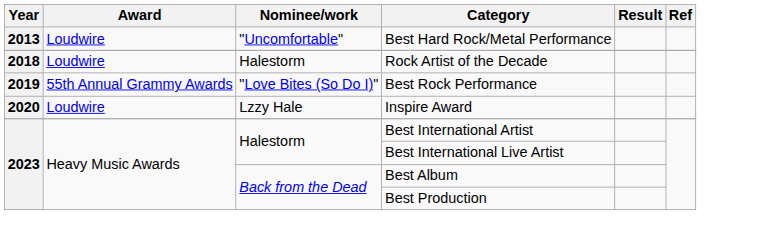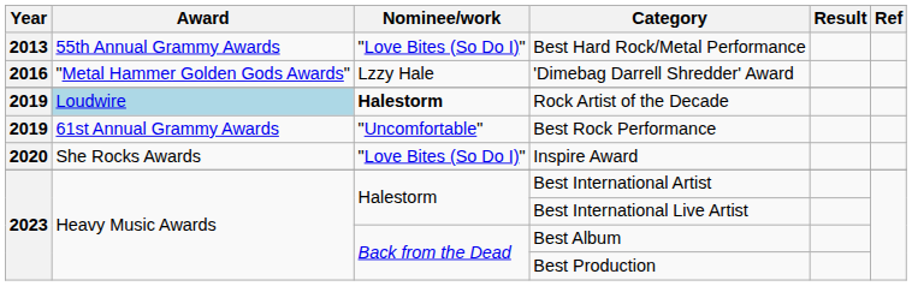Best Hard Rock/Metal Performance | Award: Loudwire -> 55th Annual Grammy Awards
Best Hard Rock/Metal Performance | Nominee/work: "Uncomfortable" -> "Love Bites (So Do I)"
+ row: 2016 | "Metal Hammer Golden Gods Awards" | Lzzy Hale | 'Dimebag Darrell Shredder' Award
Rock Artist of the Decade | Year: 2018 -> 2019
Rock Artist of the Decade | Award: no background -> lightblue background
Rock Artist of the Decade | Nominee/work: normal -> bold
Best Rock Performance | Award: 55th Annual Grammy Awards -> 61st Annual Grammy Awards
Best Rock Performance | Nominee/work: "Love Bites (So Do I)" -> "Uncomfortable"
Inspire Award | Award: Loudwire -> She Rocks Awards
Inspire Award | Nominee/work: Lzzy Hale -> "Love Bites (So Do I)"
